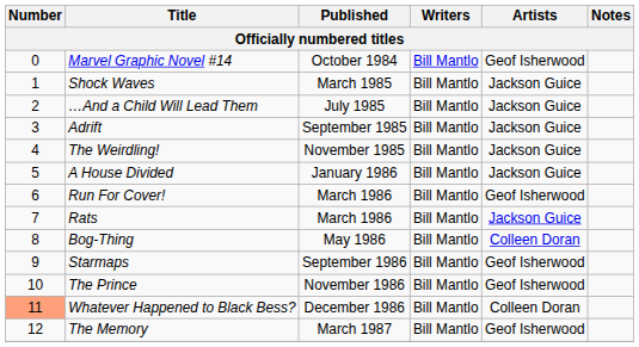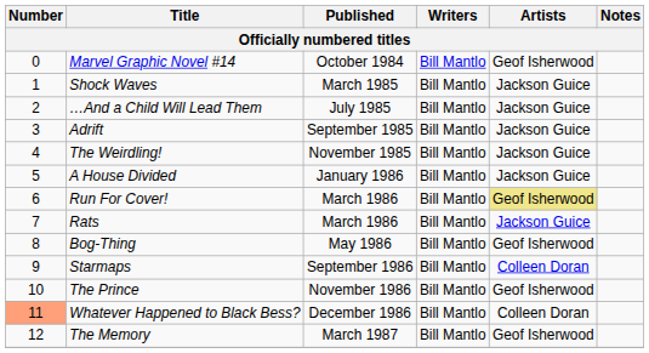Run For Cover! | Artists: no background -> khaki background
Bog-Thing | Artists: Colleen Doran -> Geof Isherwood
Starmaps | Artists: Geof Isherwood -> Colleen Doran
